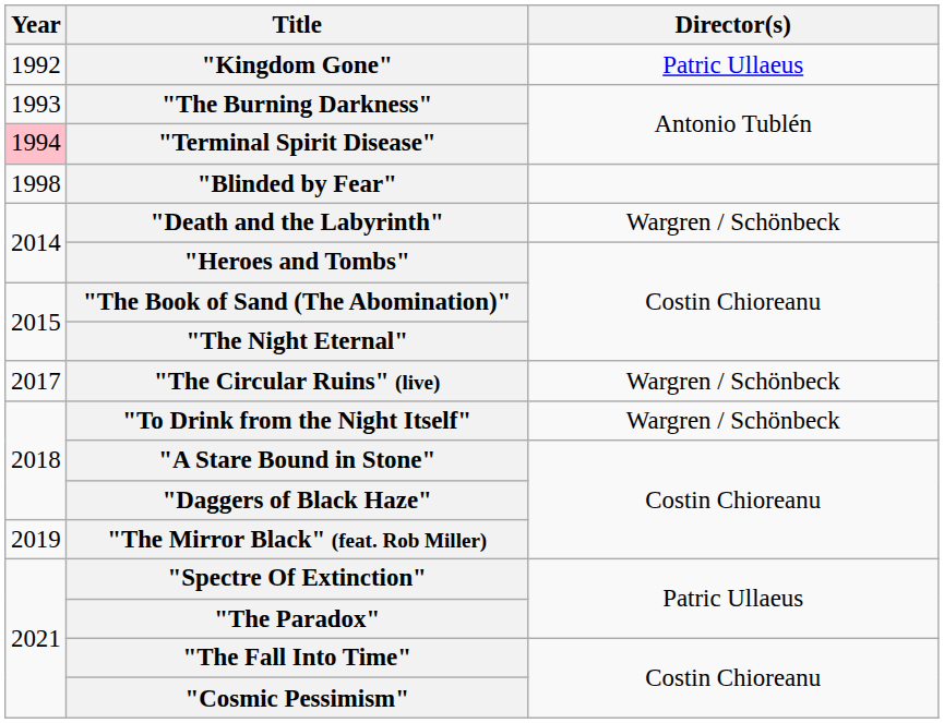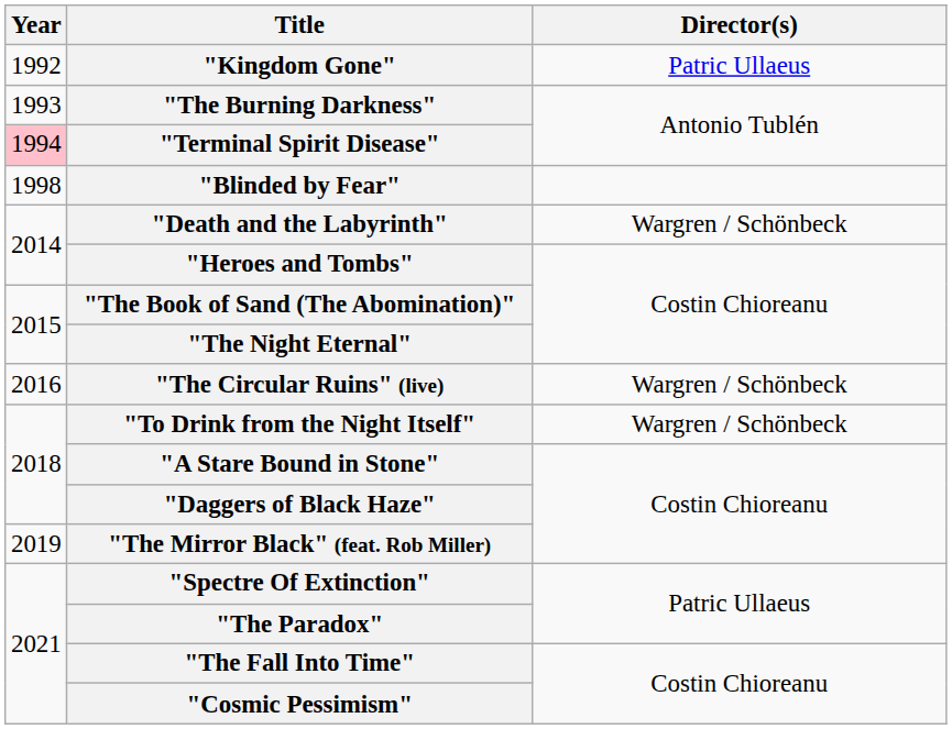"The Circular Ruins" (live) | Year: 2017 -> 2016
